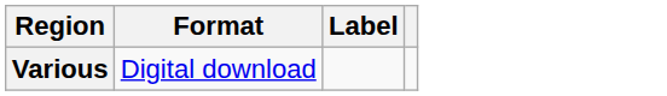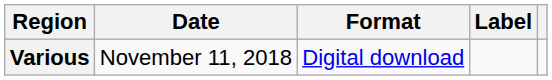+ column: Date | November 11, 2018
